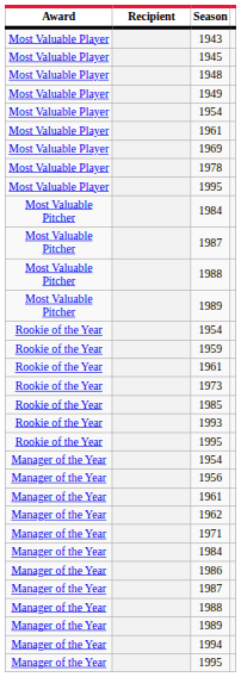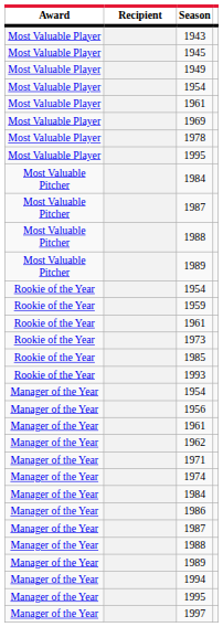- row: Most Valuable Player | 1948
- row: Rookie of the Year | 1995
+ row: Manager of the Year | 1974
+ row: Manager of the Year | 1997
